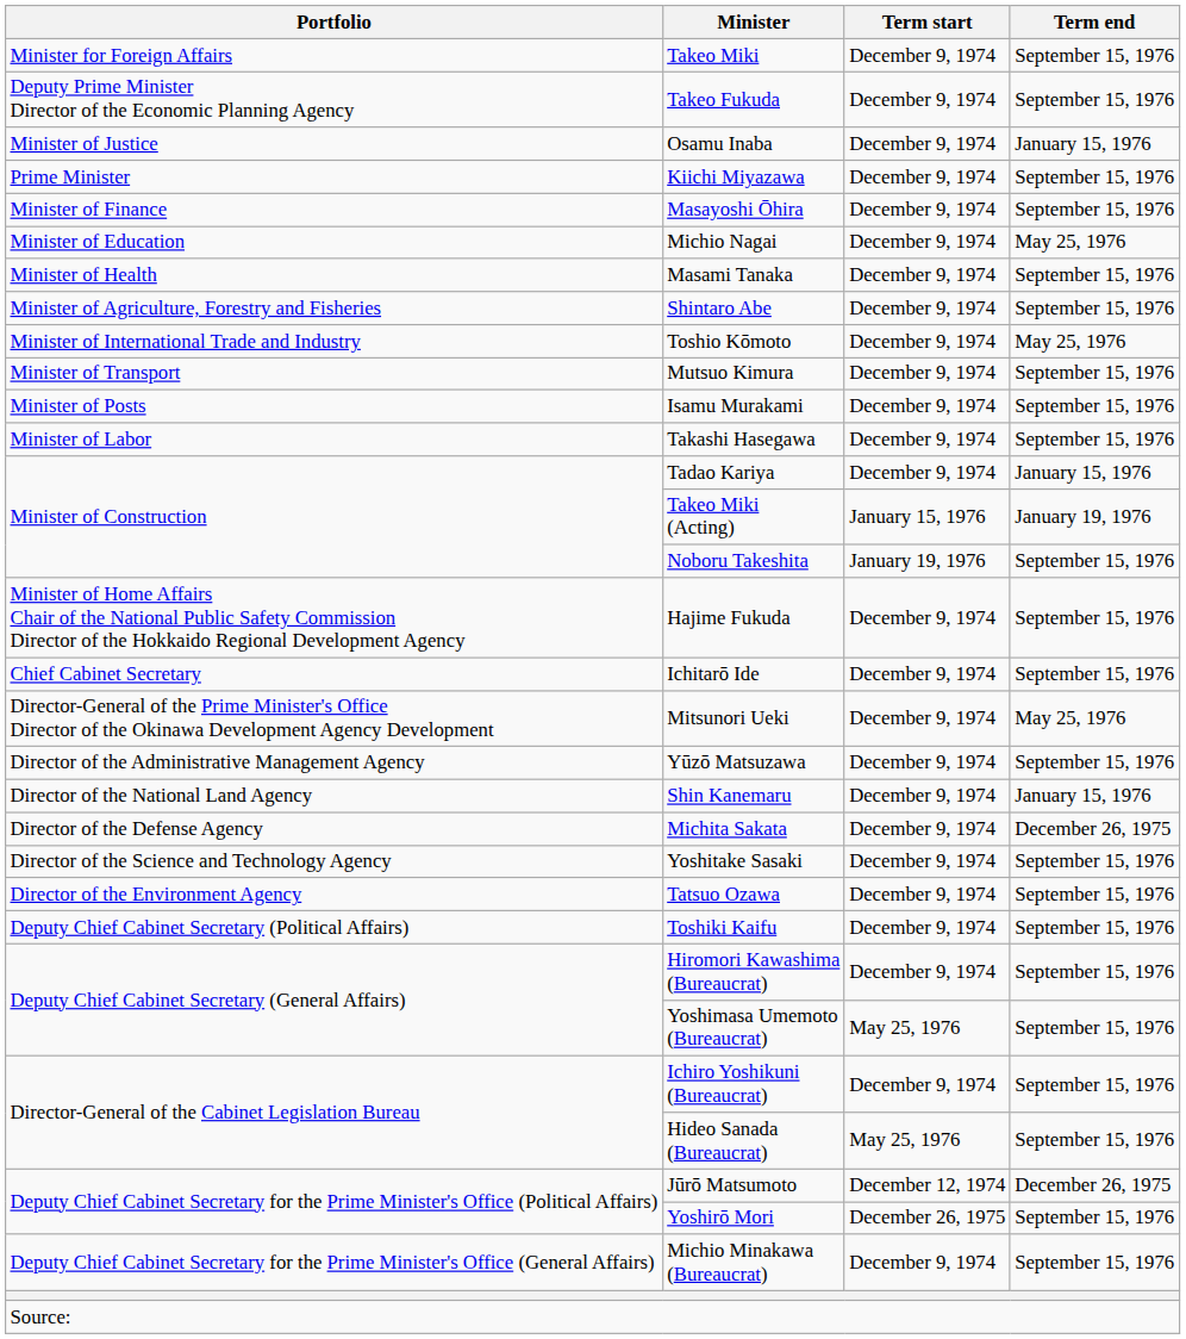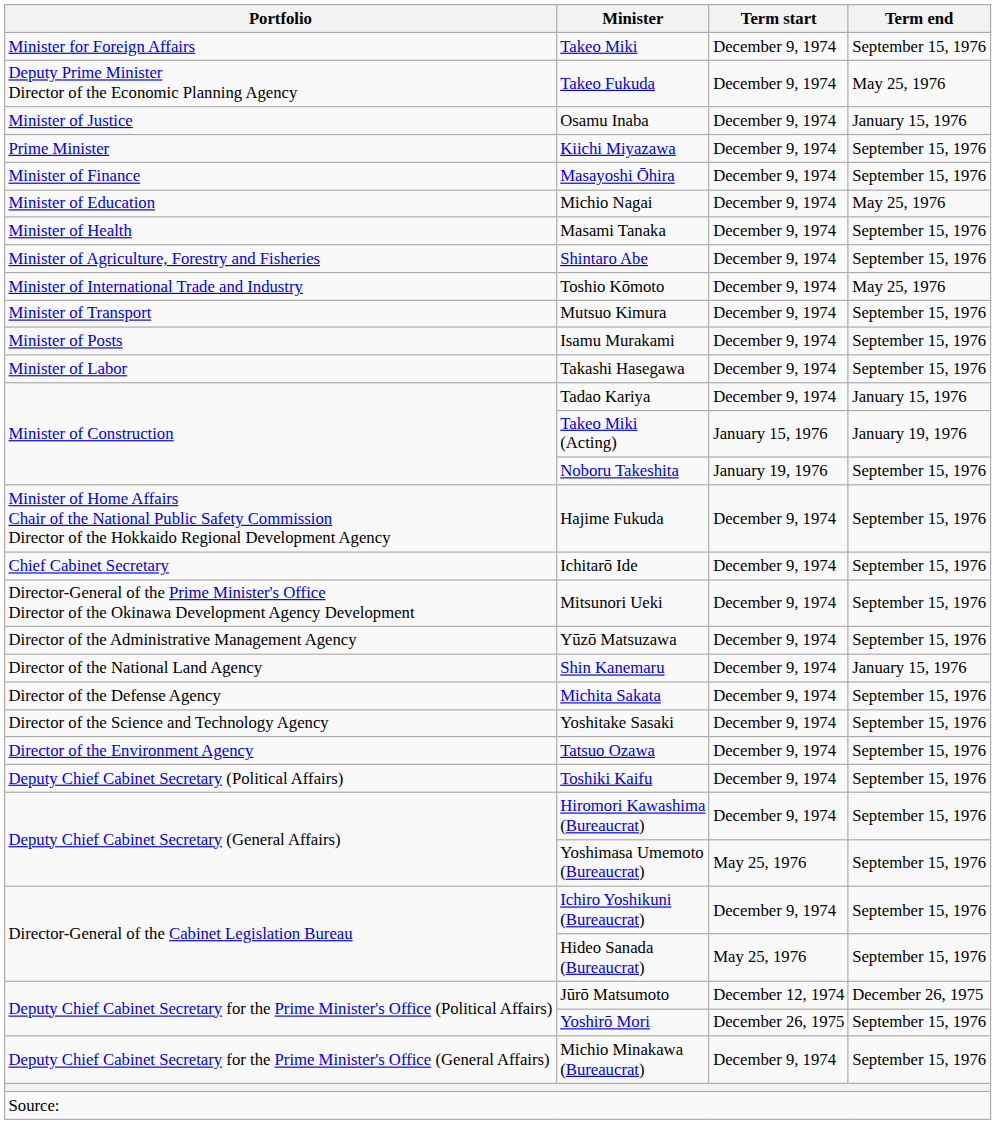Takeo Fukuda | Term end: September 15, 1976 -> May 25, 1976
Mitsunori Ueki | Term end: May 25, 1976 -> September 15, 1976
Michita Sakata | Term end: December 26, 1975 -> September 15, 1976
